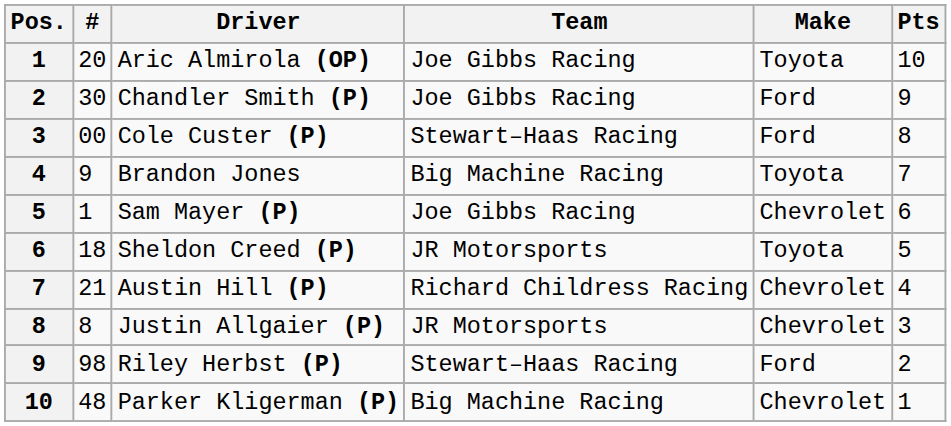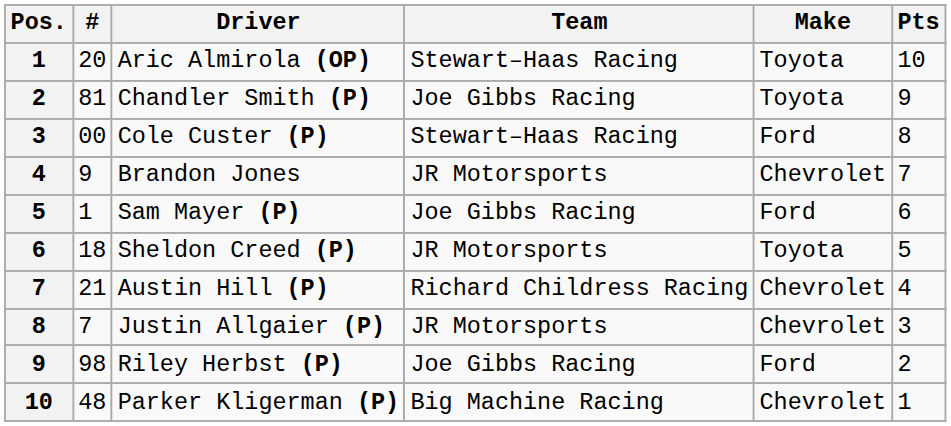Aric Almirola (OP) | Team: Joe Gibbs Racing -> Stewart–Haas Racing
Chandler Smith (P) | #: 30 -> 81
Chandler Smith (P) | Make: Ford -> Toyota
Brandon Jones | Team: Big Machine Racing -> JR Motorsports
Brandon Jones | Make: Toyota -> Chevrolet
Sam Mayer (P) | Make: Chevrolet -> Ford
Justin Allgaier (P) | #: 8 -> 7
Riley Herbst (P) | Team: Stewart–Haas Racing -> Joe Gibbs Racing
